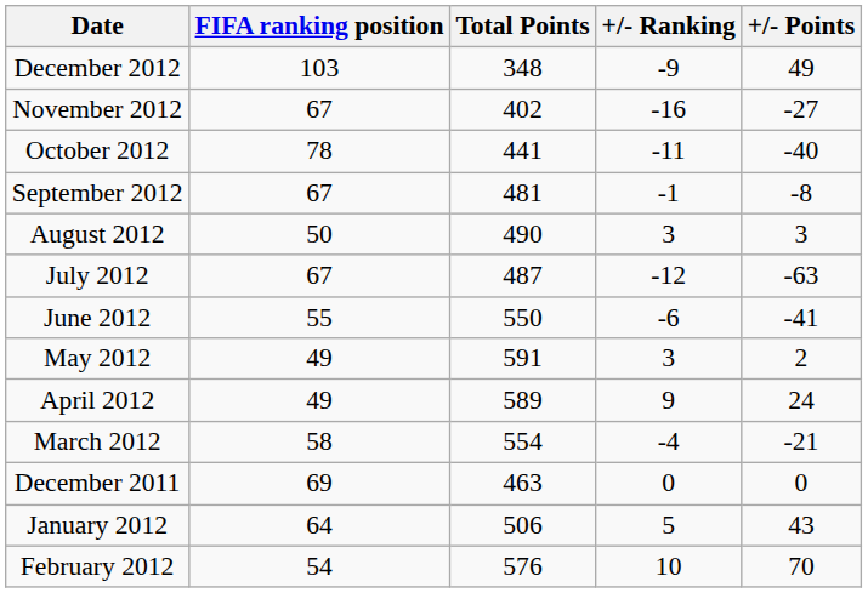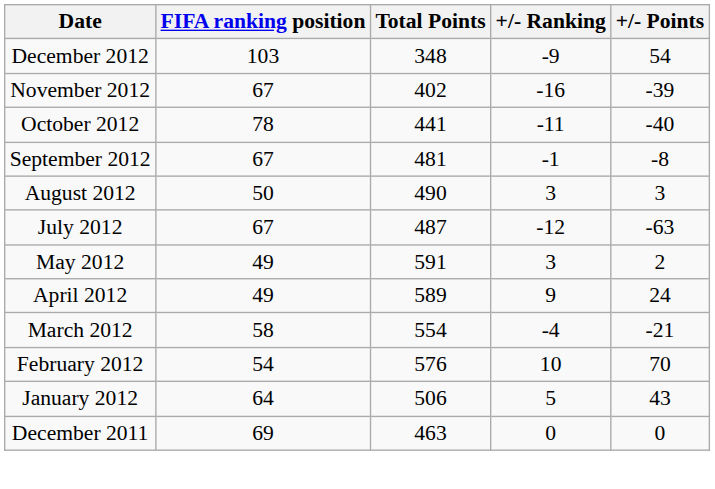December 2012 | +/- Points: 49 -> 54
November 2012 | +/- Points: -27 -> -39
- row: June 2012 | 55 | 550 | -6 | -41
rows swapped: February 2012 <-> December 2011
